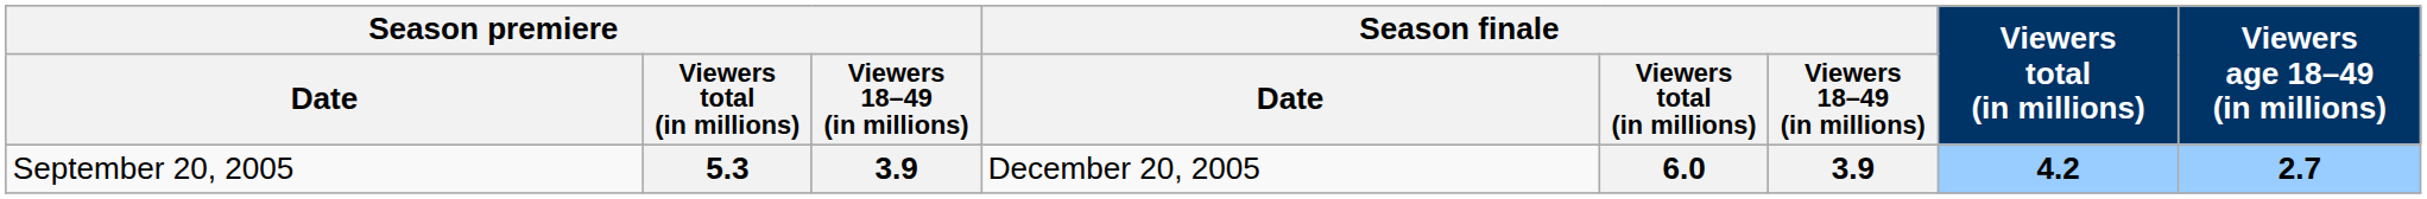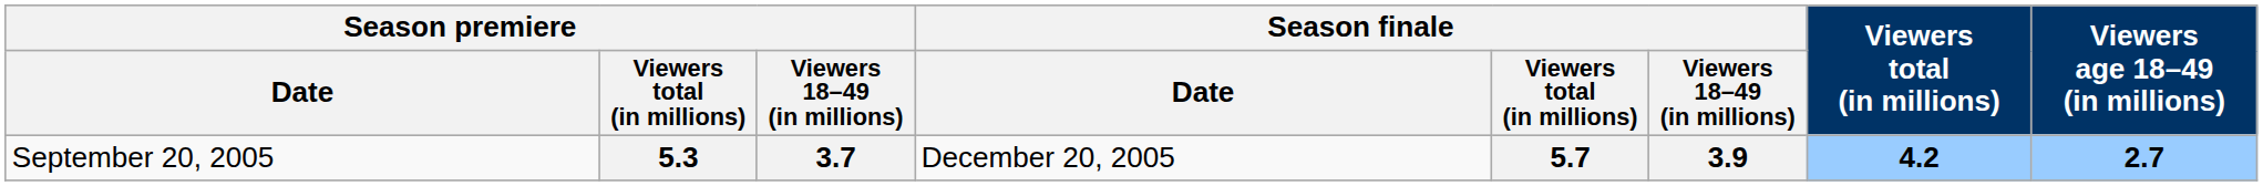5.3 | Season premiere / Viewers 18–49 (in millions): 3.9 -> 3.7
5.3 | Season finale / Viewers total (in millions): 6.0 -> 5.7
